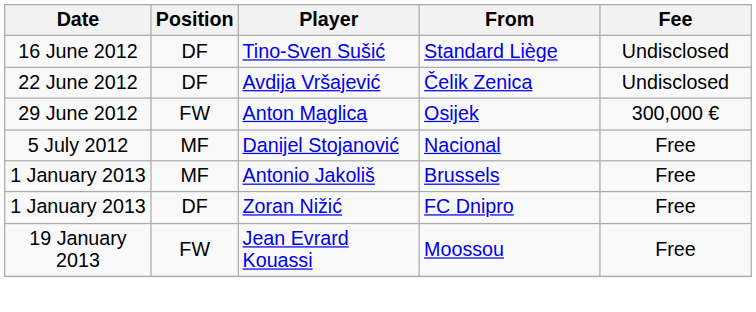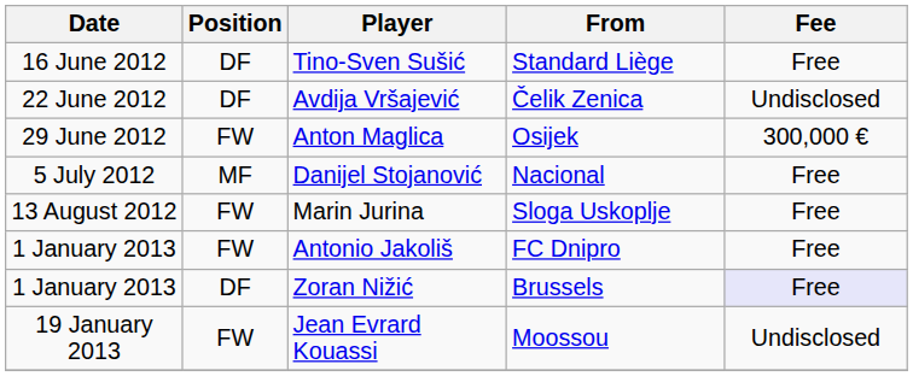Tino-Sven Sušić | Fee: Undisclosed -> Free
+ row: 13 August 2012 | FW | Marin Jurina | Sloga Uskoplje | Free
Antonio Jakoliš | Position: MF -> FW
Antonio Jakoliš | From: Brussels -> FC Dnipro
Zoran Nižić | From: FC Dnipro -> Brussels
Zoran Nižić | Fee: no background -> lavender background
Jean Evrard Kouassi | Fee: Free -> Undisclosed
